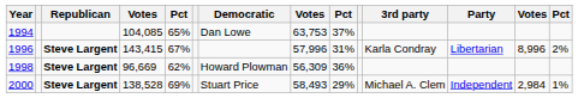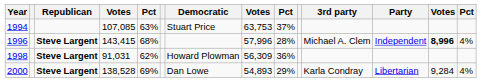1994 | column 4: 104,085 -> 107,085
1994 | column 5: 65% -> 63%
1994 | Democratic: Dan Lowe -> Stuart Price
1996 | column 5: 67% -> 68%
1996 | column 9: 31% -> 28%
1996 | 3rd party: Karla Condray -> Michael A. Clem
1996 | Party: Libertarian -> Independent
1996 | column 13: normal -> bold
1996 | column 14: 2% -> 4%
1998 | column 4: 96,669 -> 91,031
2000 | Democratic: Stuart Price -> Dan Lowe
2000 | column 8: 58,493 -> 54,893
2000 | 3rd party: Michael A. Clem -> Karla Condray
2000 | Party: Independent -> Libertarian
2000 | column 13: 2,984 -> 9,284
2000 | column 14: 1% -> 4%
